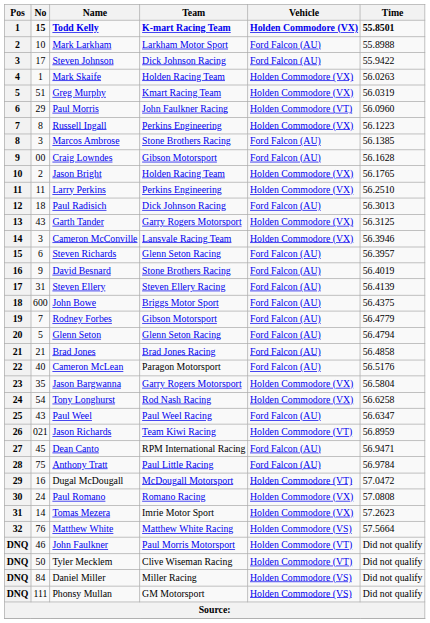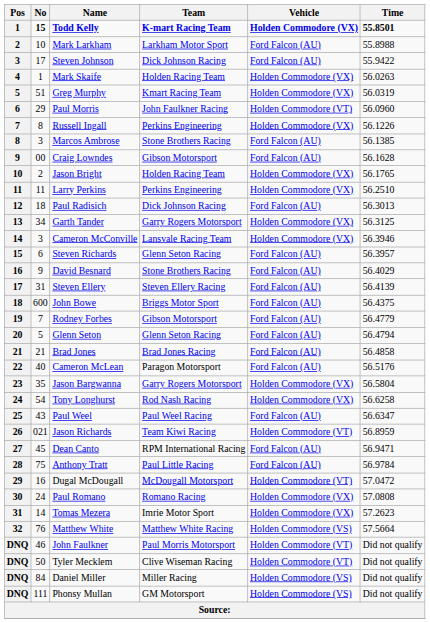Russell Ingall | Time: 56.1223 -> 56.1226
Garth Tander | No: 43 -> 34
David Besnard | Time: 56.4019 -> 56.4029
